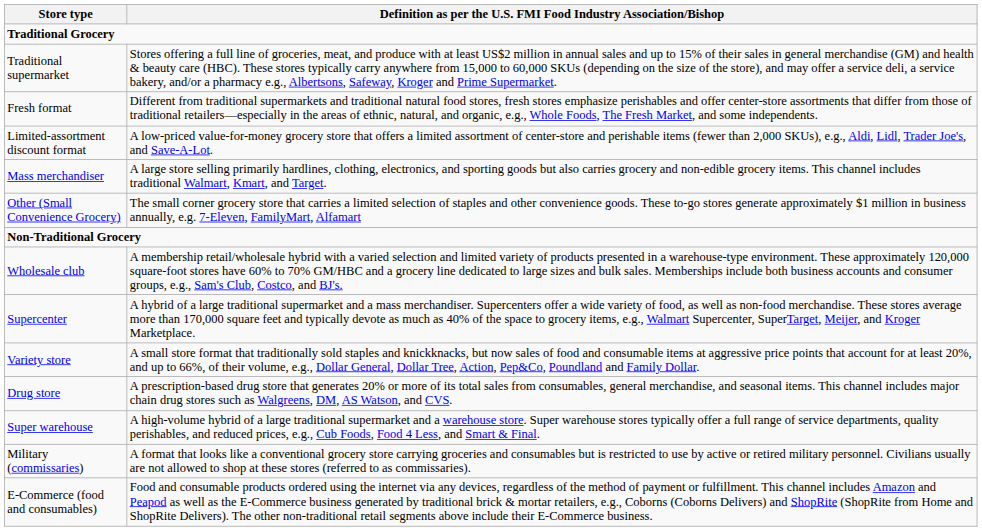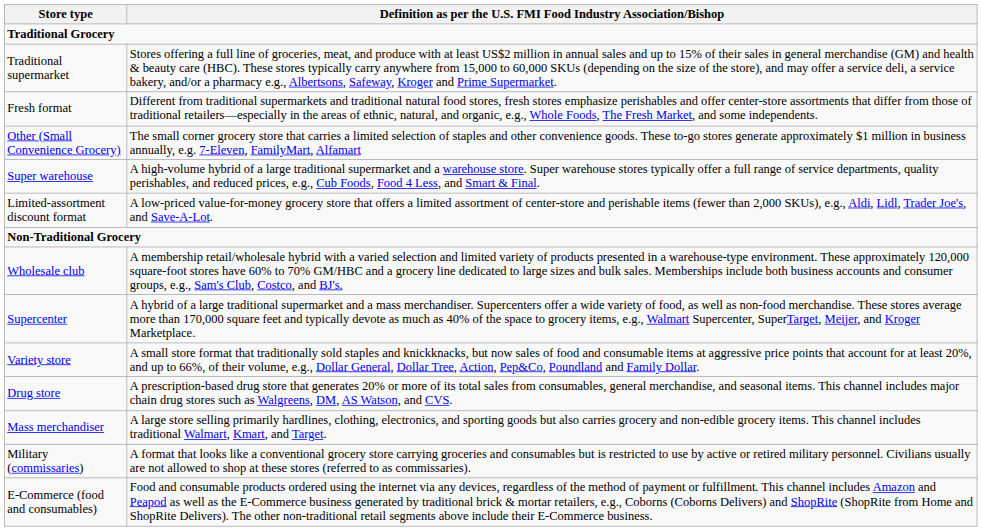rows swapped: Limited-assortment discount format <-> Other (Small Convenience Grocery)
rows swapped: Super warehouse <-> Mass merchandiser
